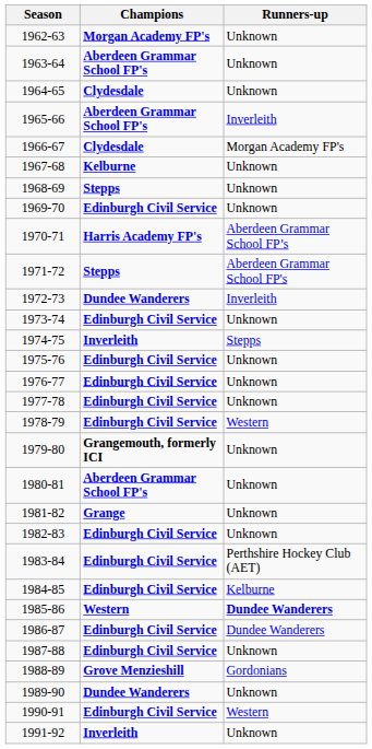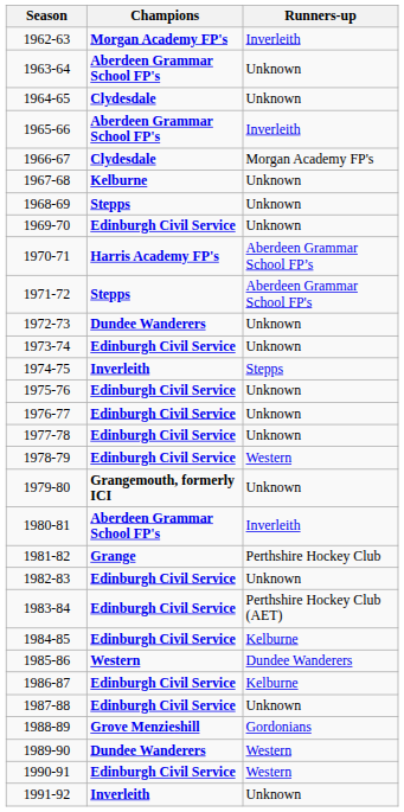1962-63 | Runners-up: Unknown -> Inverleith
1972-73 | Runners-up: Inverleith -> Unknown
1980-81 | Runners-up: Unknown -> Inverleith
1981-82 | Runners-up: Unknown -> Perthshire Hockey Club
1985-86 | Runners-up: bold -> normal
1986-87 | Runners-up: Dundee Wanderers -> Kelburne
1989-90 | Runners-up: Unknown -> Western
